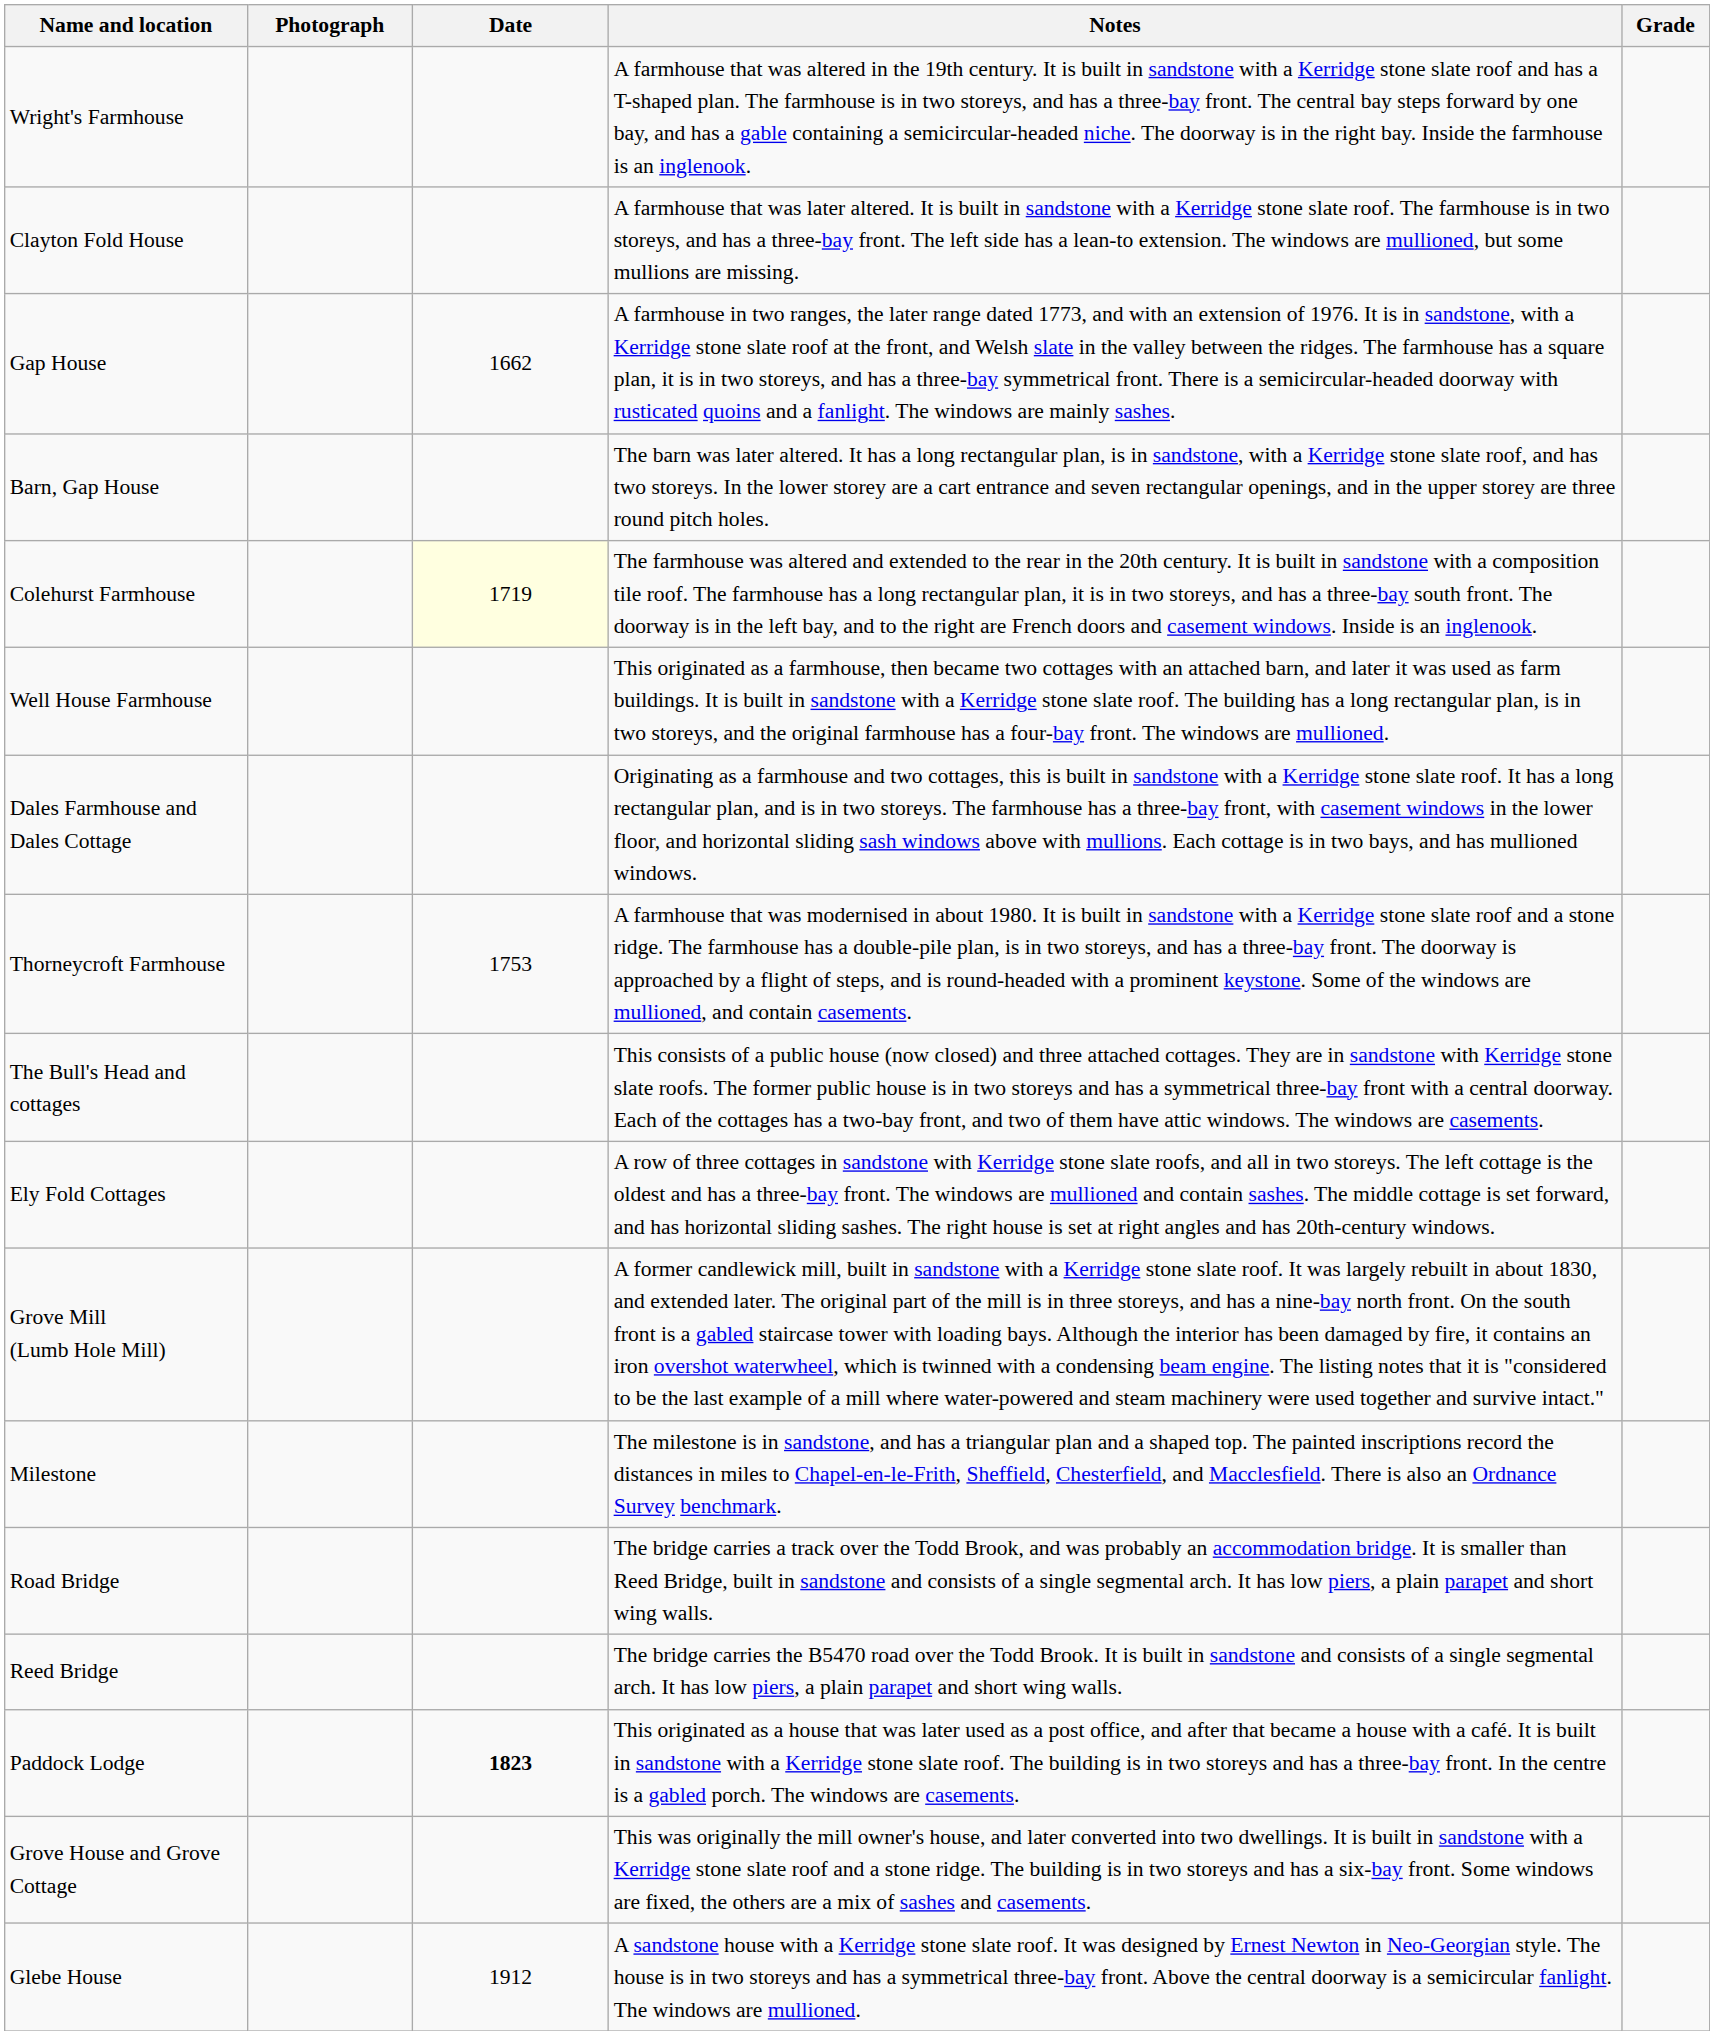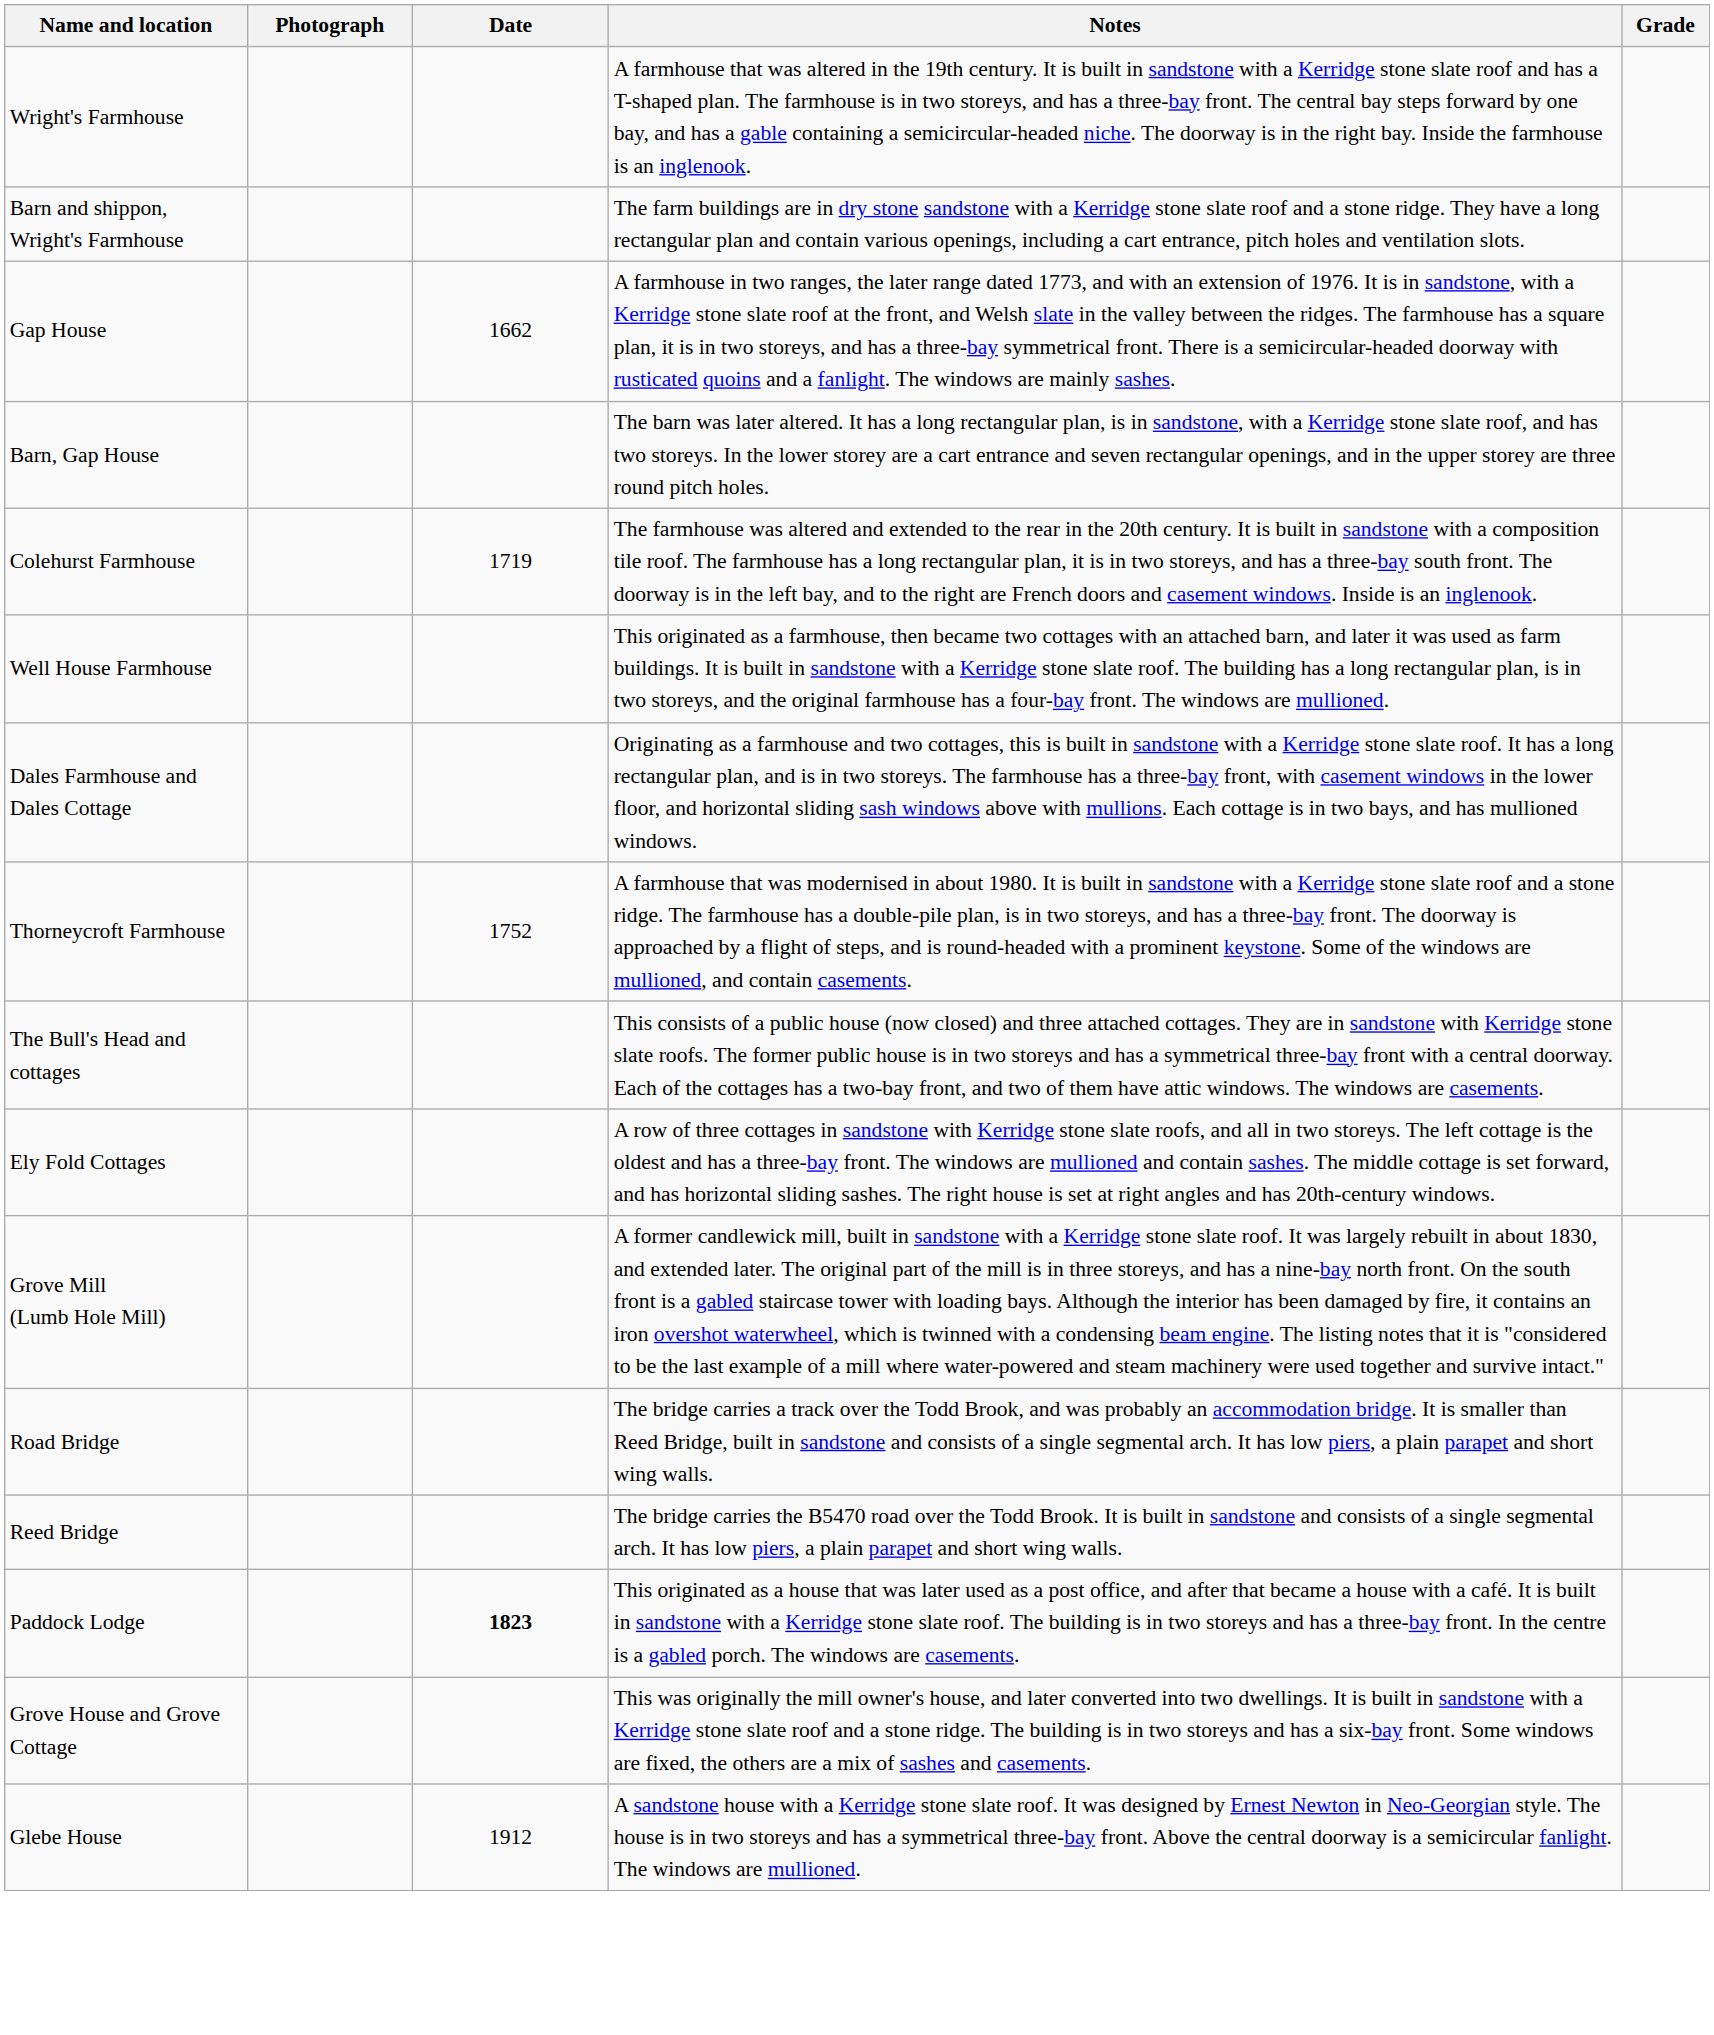- row: Clayton Fold House | A farmhouse that was later altered. It is built in sandstone with a Kerridge stone slate roof. The farmhouse is in two storeys, and has a three-bay front. The left side has a lean-to extension. The windows are mullioned, but some mullions are missing.
+ row: Barn and shippon, Wright's Farmhouse | The farm buildings are in dry stone sandstone with a Kerridge stone slate roof and a stone ridge. They have a long rectangular plan and contain various openings, including a cart entrance, pitch holes and ventilation slots.
Colehurst Farmhouse | Date: lightyellow background -> no background
Thorneycroft Farmhouse | Date: 1753 -> 1752
- row: Milestone | The milestone is in sandstone, and has a triangular plan and a shaped top. The painted inscriptions record the distances in miles to Chapel-en-le-Frith, Sheffield, Chesterfield, and Macclesfield. There is also an Ordnance Survey benchmark.
